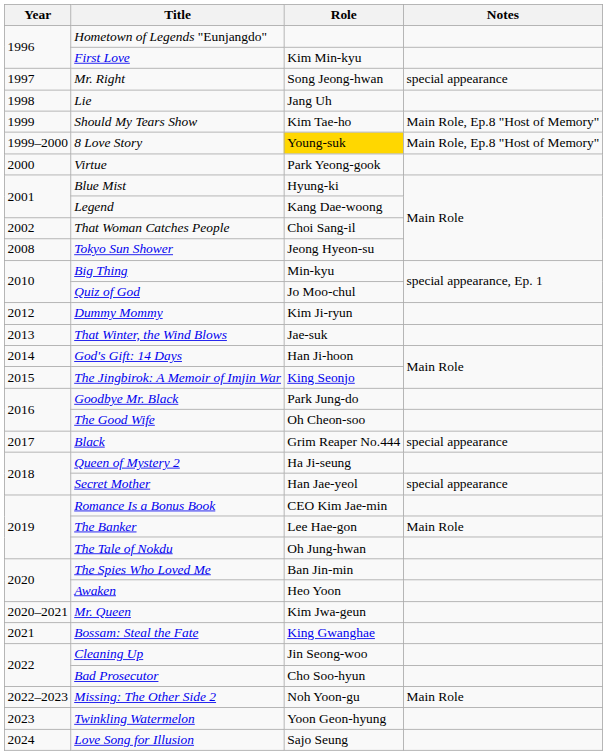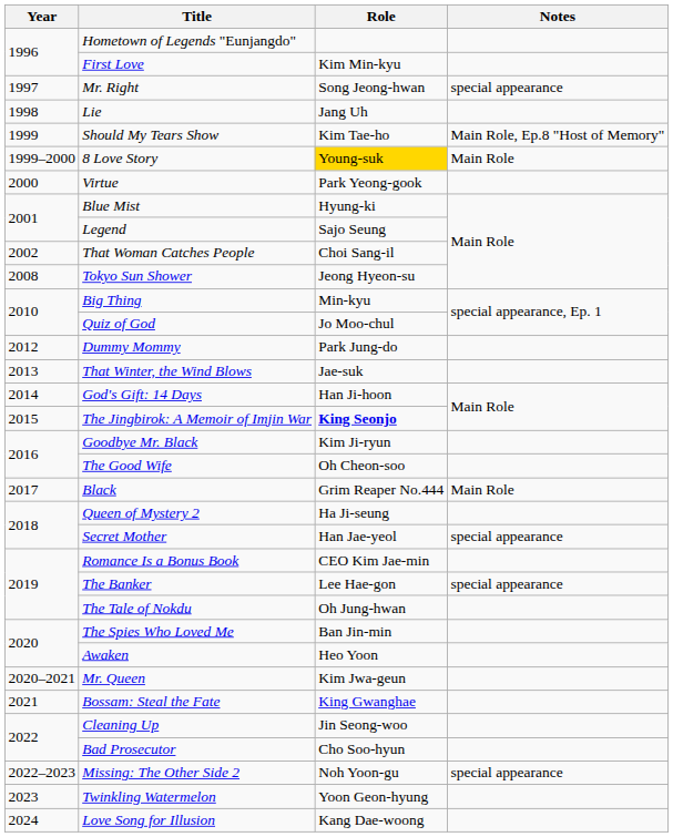8 Love Story | Notes: Main Role, Ep.8 "Host of Memory" -> Main Role
Legend | Role: Kang Dae-woong -> Sajo Seung
Dummy Mommy | Role: Kim Ji-ryun -> Park Jung-do
The Jingbirok: A Memoir of Imjin War | Role: normal -> bold
Goodbye Mr. Black | Role: Park Jung-do -> Kim Ji-ryun
Black | Notes: special appearance -> Main Role
The Banker | Notes: Main Role -> special appearance
Missing: The Other Side 2 | Notes: Main Role -> special appearance
Love Song for Illusion | Role: Sajo Seung -> Kang Dae-woong
